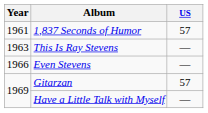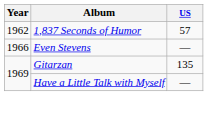1,837 Seconds of Humor | Year: 1961 -> 1962
- row: 1963 | This Is Ray Stevens | —
Gitarzan | US: 57 -> 135
